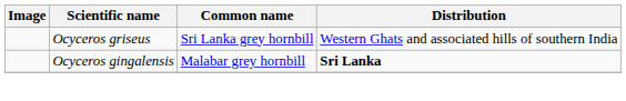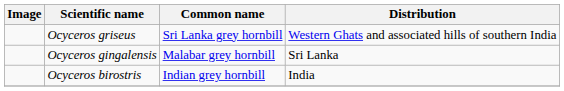Ocyceros gingalensis | Distribution: bold -> normal
+ row: Ocyceros birostris | Indian grey hornbill | India
